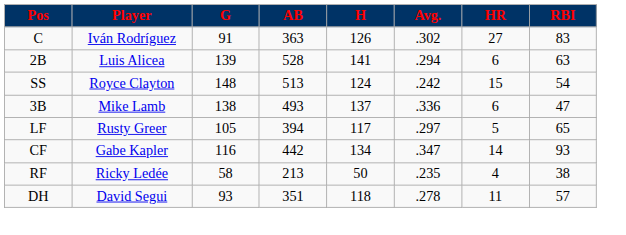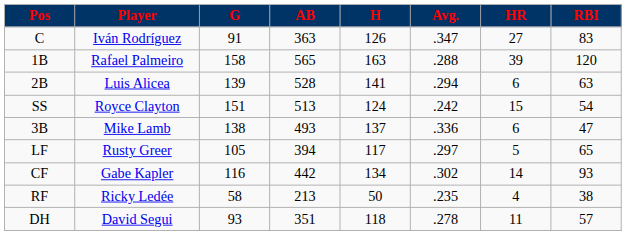C | Avg.: .302 -> .347
+ row: 1B | Rafael Palmeiro | 158 | 565 | 163 | .288 | 39 | 120
SS | G: 148 -> 151
CF | Avg.: .347 -> .302
